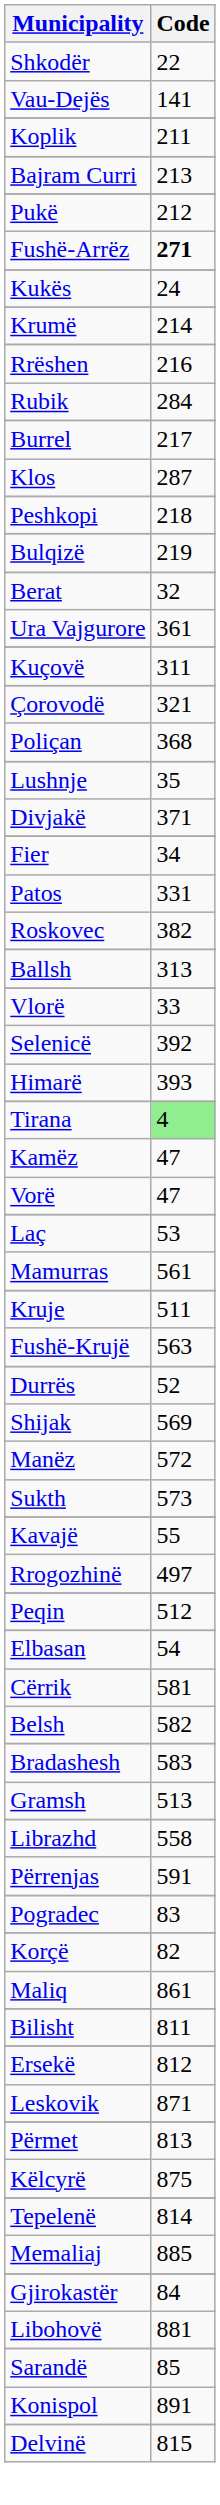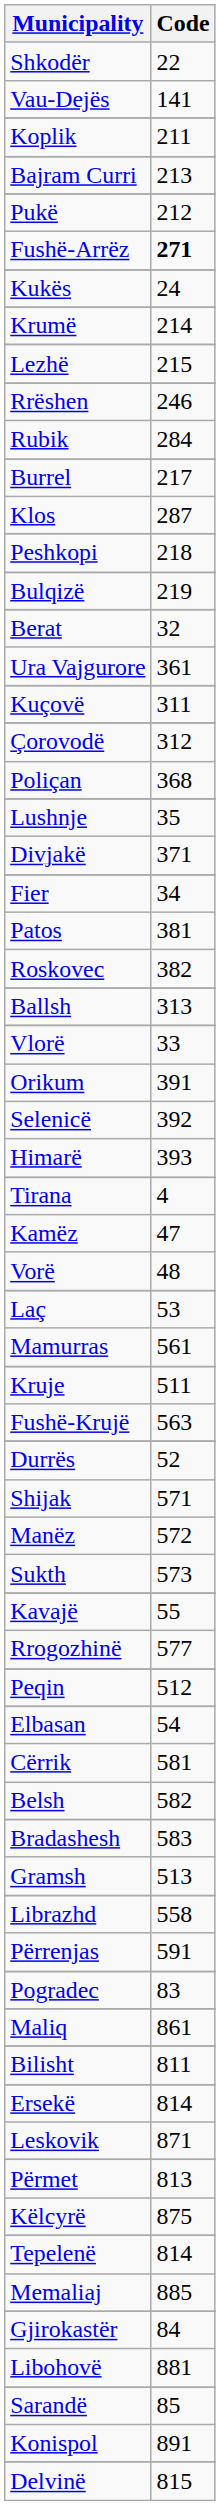+ row: Lezhë | 215
Rrëshen | Code: 216 -> 246
Çorovodë | Code: 321 -> 312
Patos | Code: 331 -> 381
+ row: Orikum | 391
Tirana | Code: lightgreen background -> no background
Vorë | Code: 47 -> 48
Shijak | Code: 569 -> 571
Rrogozhinë | Code: 497 -> 577
- row: Korçë | 82
Ersekë | Code: 812 -> 814
